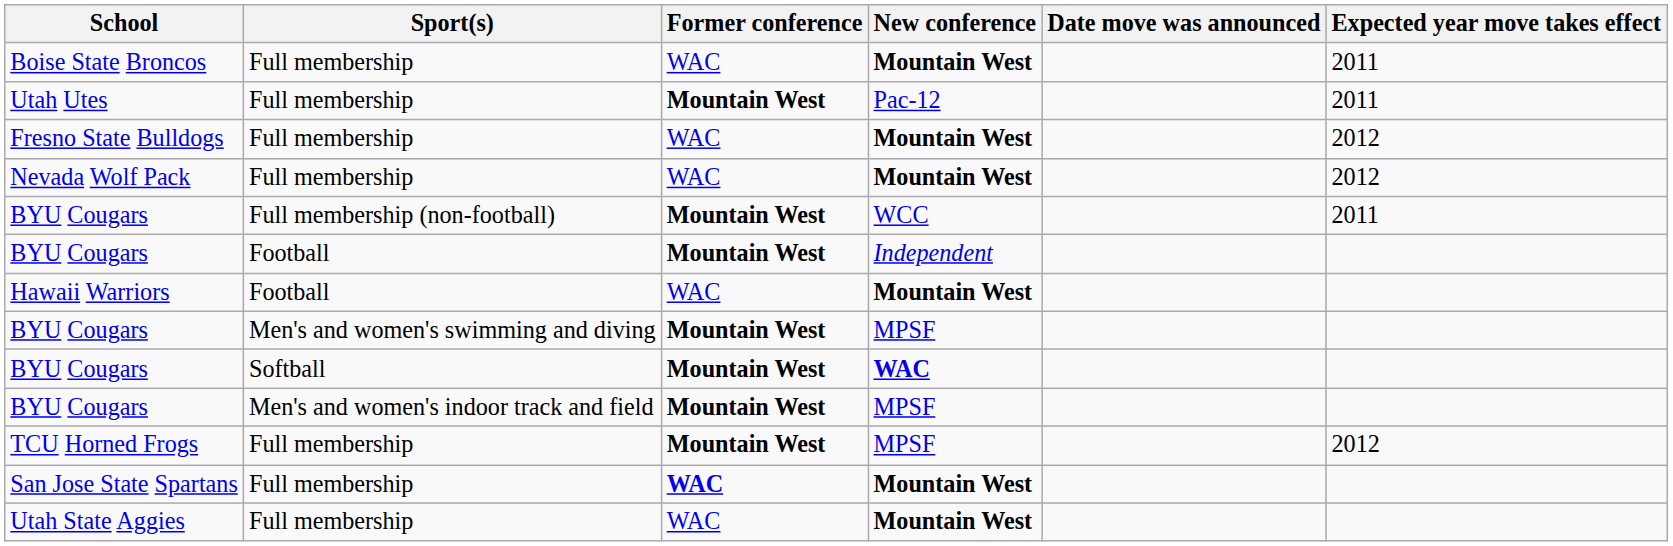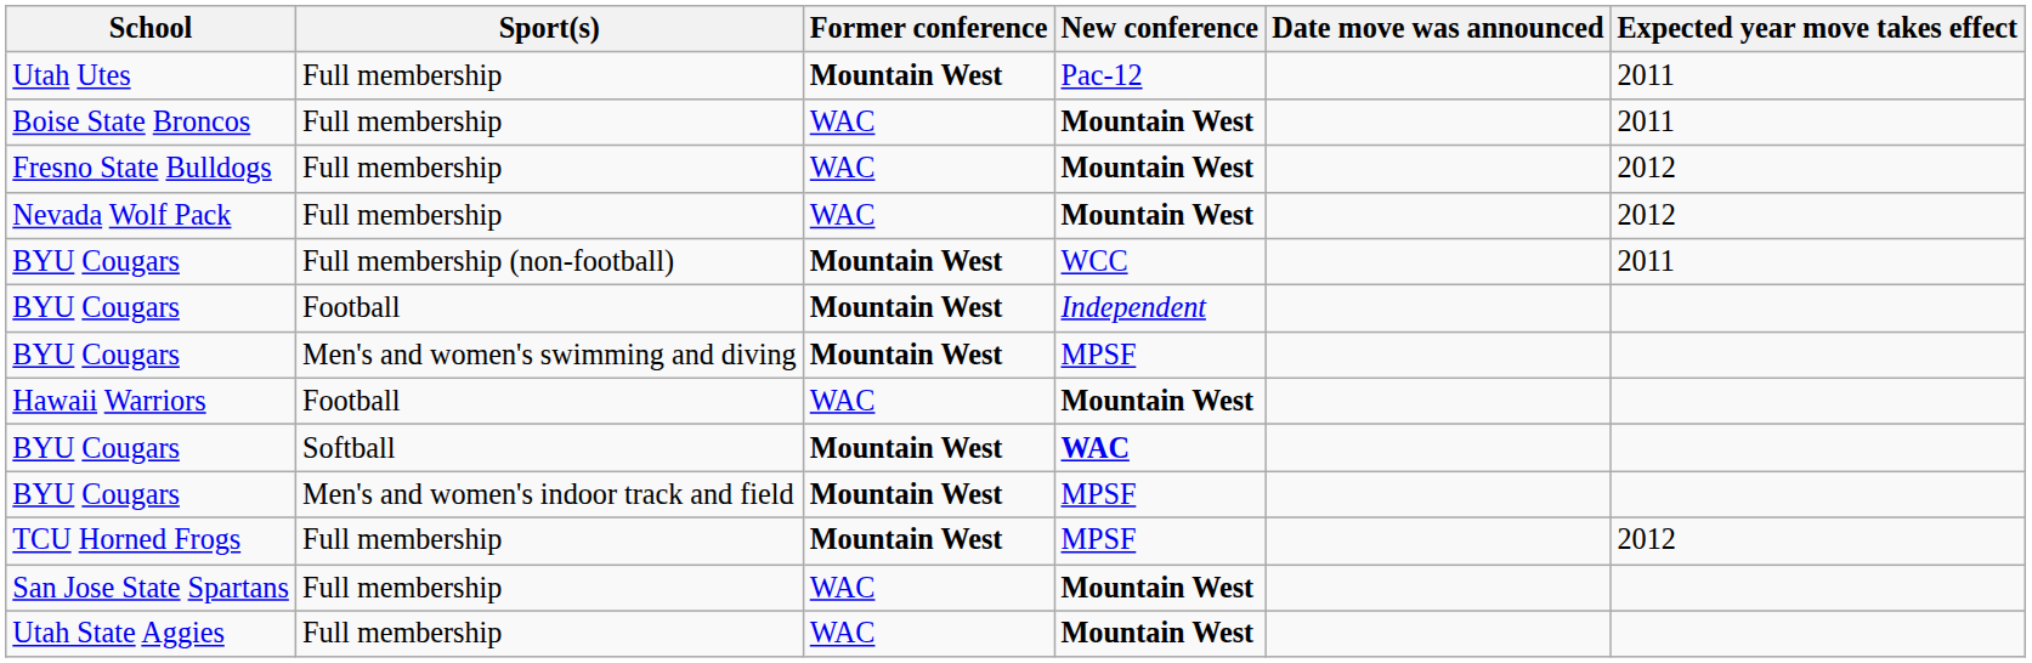rows swapped: Boise State Broncos <-> Utah Utes
rows swapped: BYU Cougars / Men's and women's swimming and diving <-> Hawaii Warriors
San Jose State Spartans | Former conference: bold -> normal
